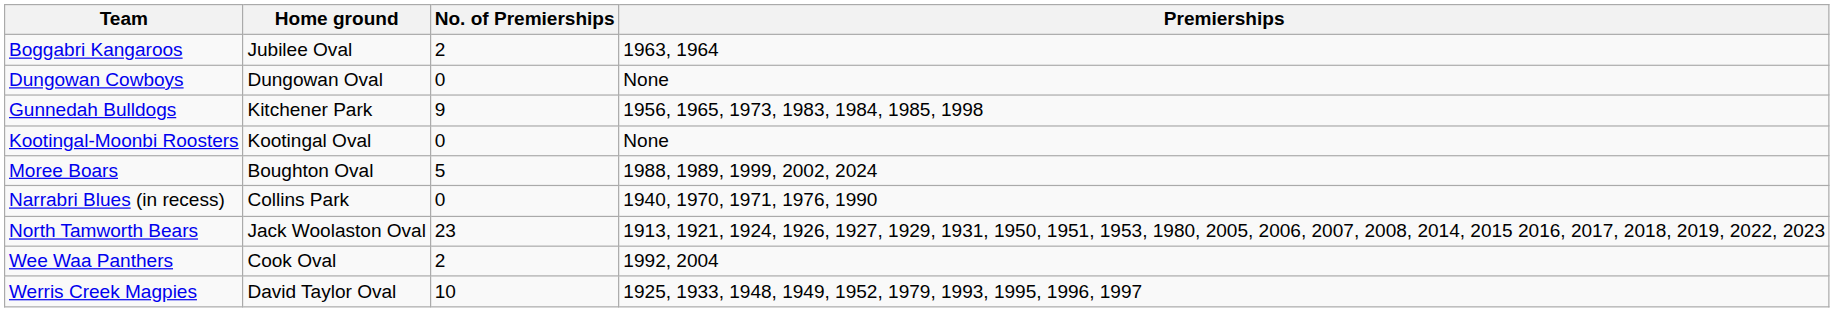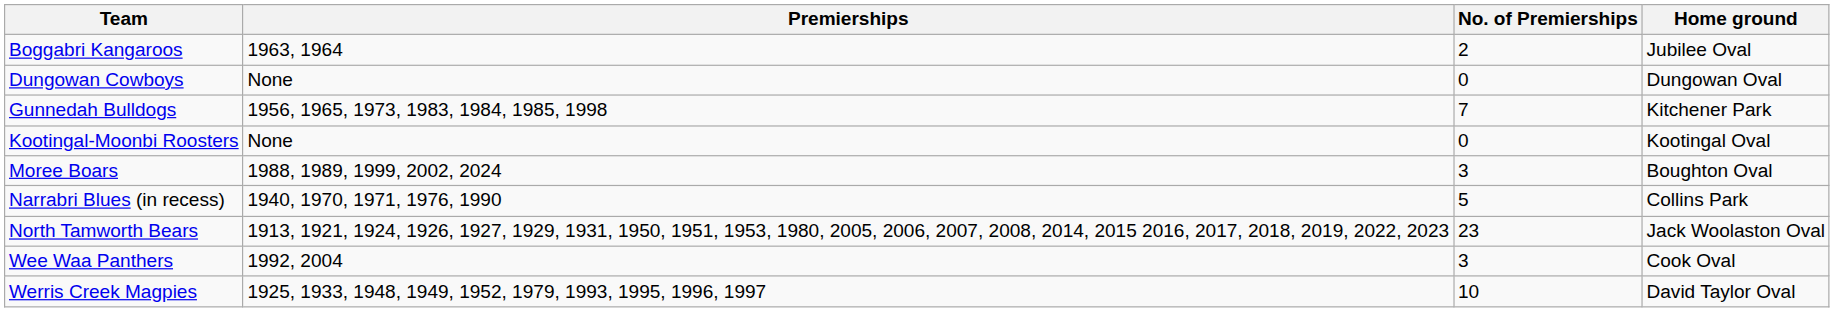columns swapped: Home ground <-> Premierships
Gunnedah Bulldogs | No. of Premierships: 9 -> 7
Moree Boars | No. of Premierships: 5 -> 3
Narrabri Blues (in recess) | No. of Premierships: 0 -> 5
Wee Waa Panthers | No. of Premierships: 2 -> 3
